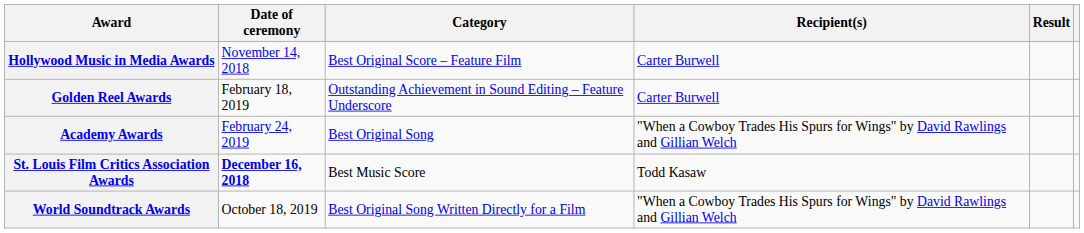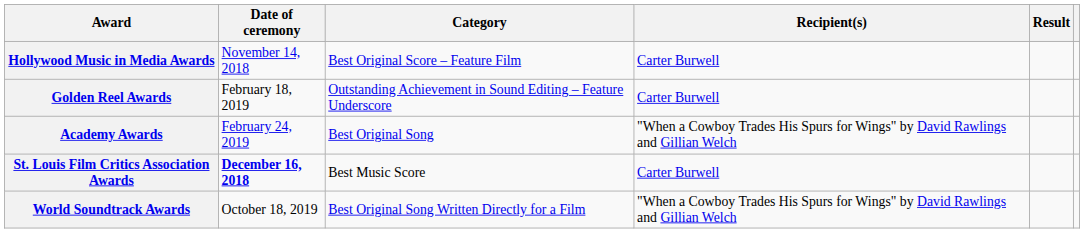St. Louis Film Critics Association Awards | Recipient(s): Todd Kasaw -> Carter Burwell
